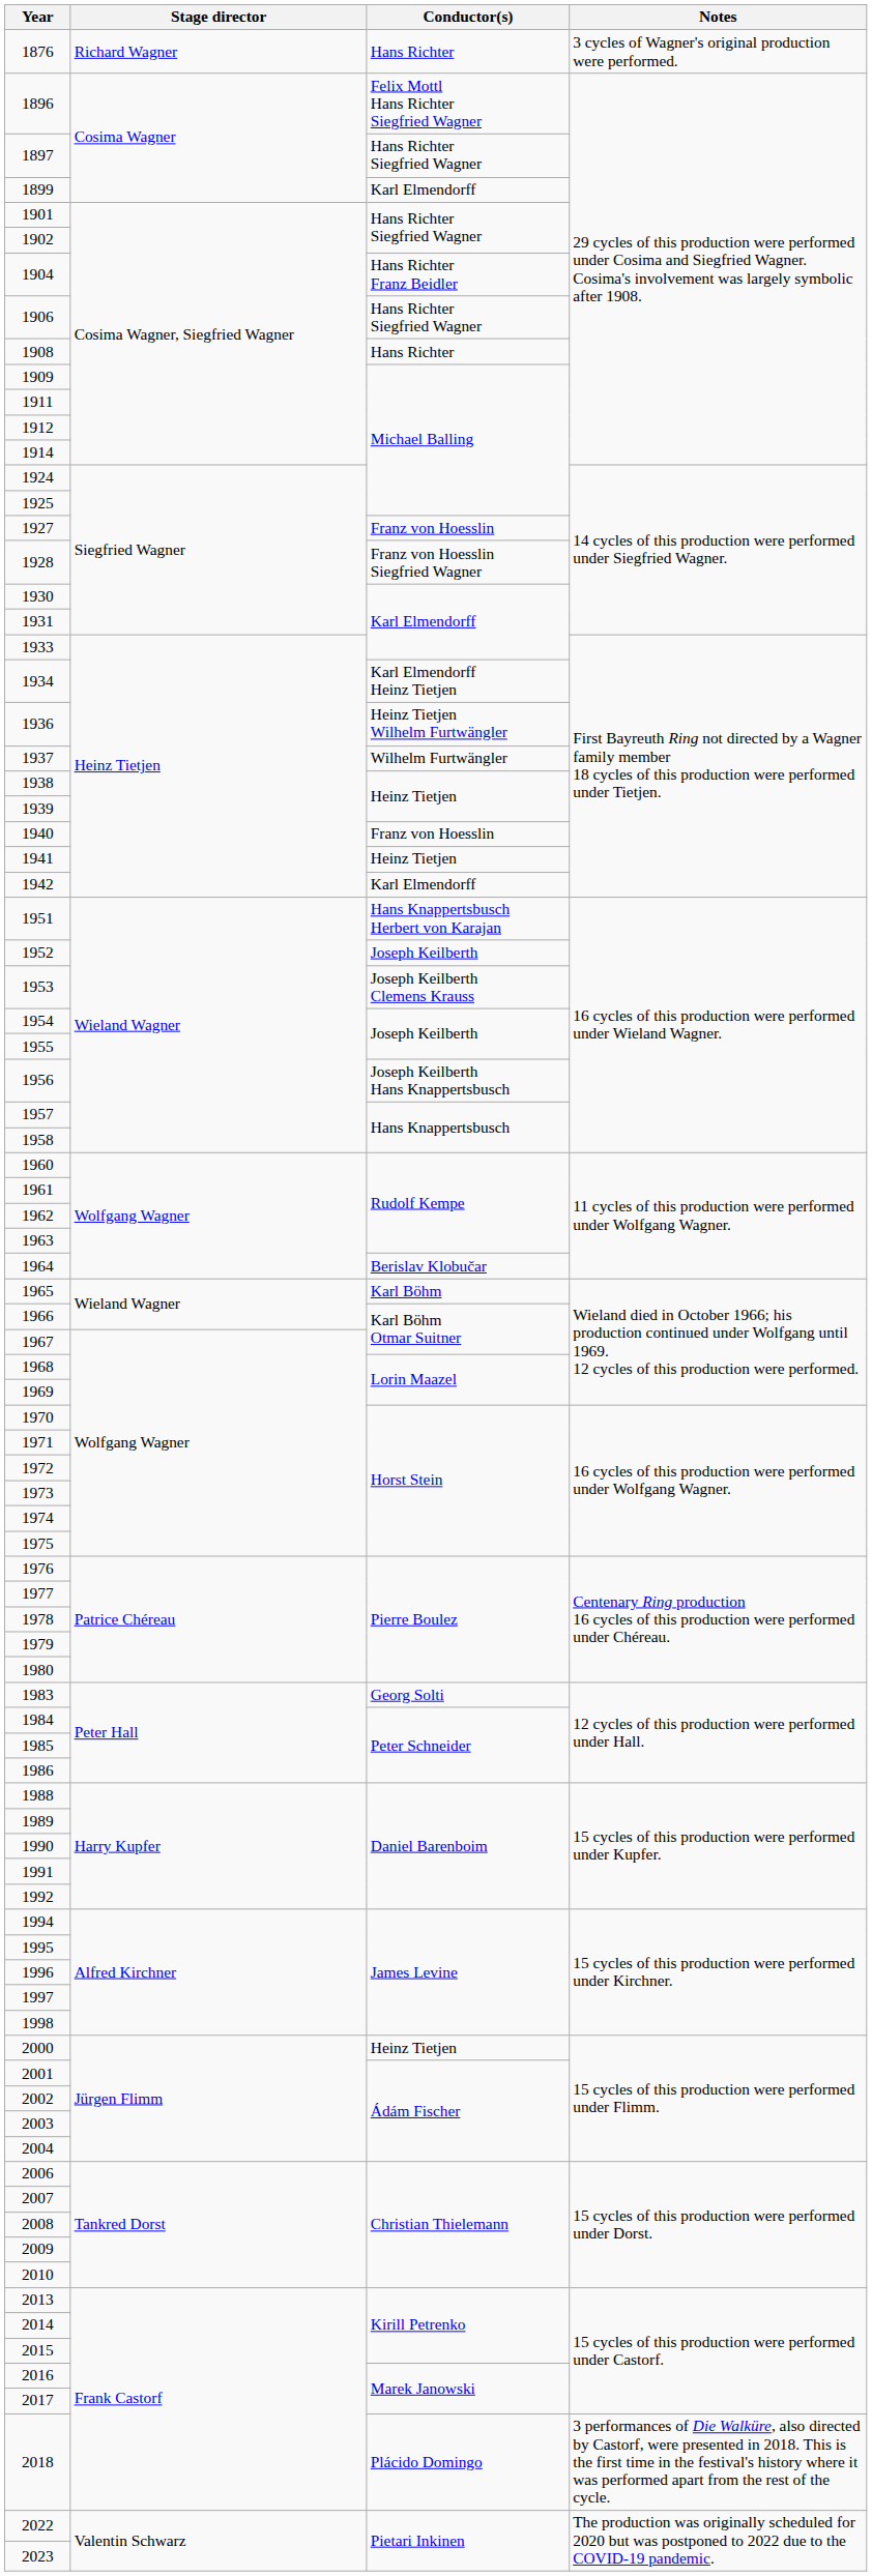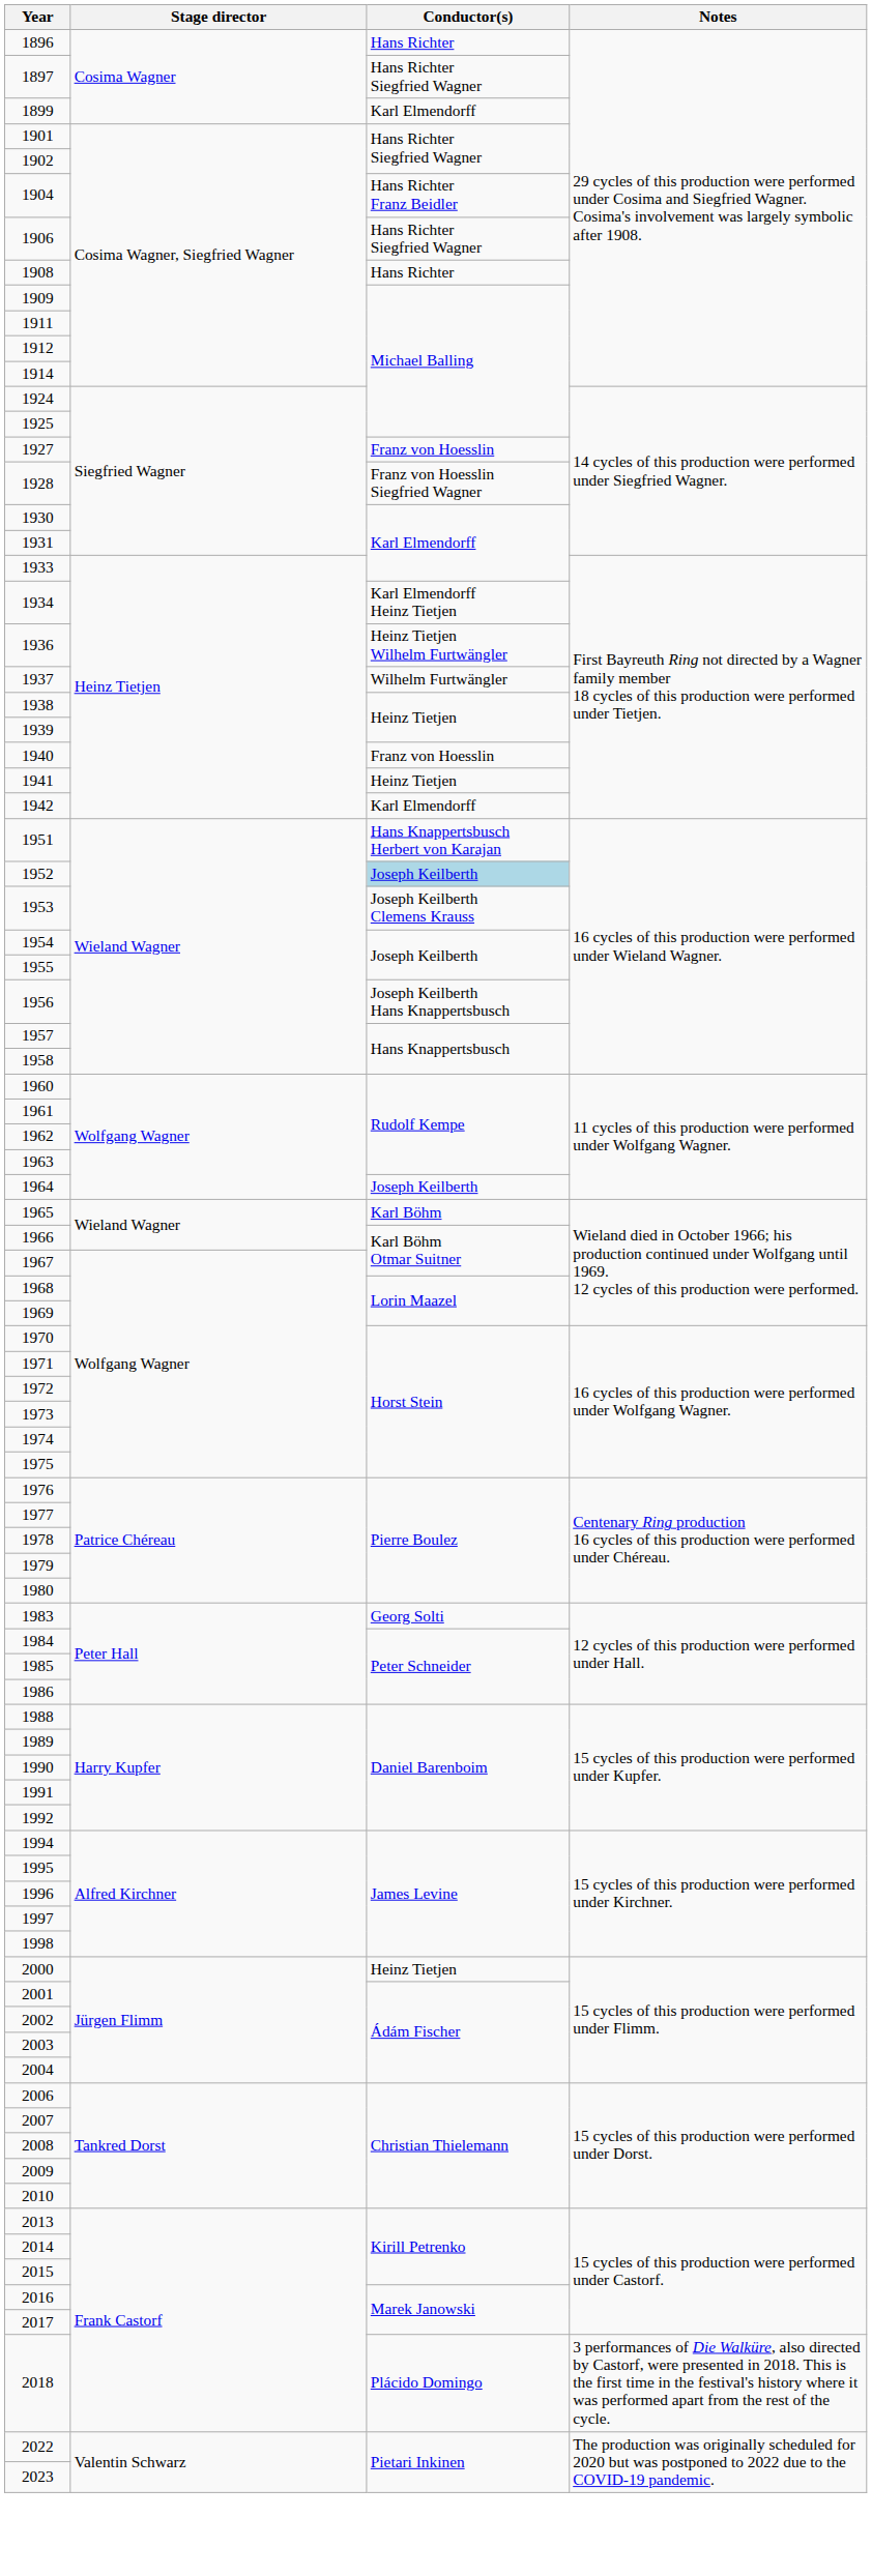- row: 1876 | Richard Wagner | Hans Richter | 3 cycles of Wagner's original production were performed.
1896 | Conductor(s): Felix Mottl Hans Richter Siegfried Wagner -> Hans Richter
1952 | Conductor(s): no background -> lightblue background
1964 | Conductor(s): Berislav Klobučar -> Joseph Keilberth
